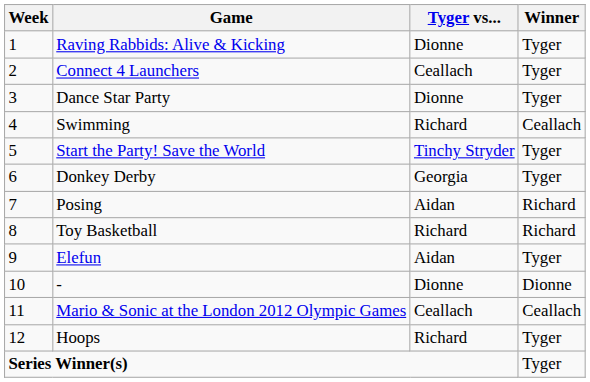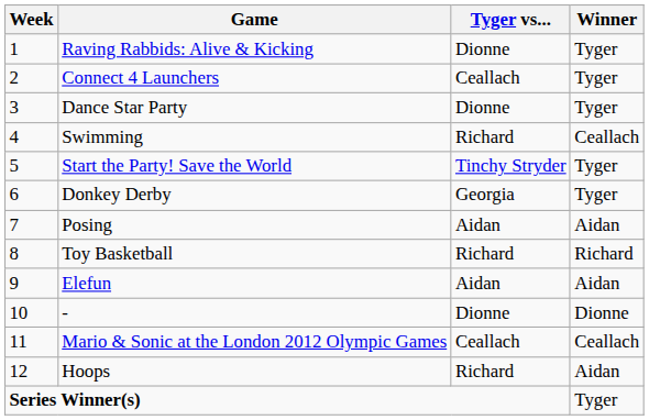Posing | Winner: Richard -> Aidan
Elefun | Winner: Tyger -> Aidan
Hoops | Winner: Tyger -> Aidan
